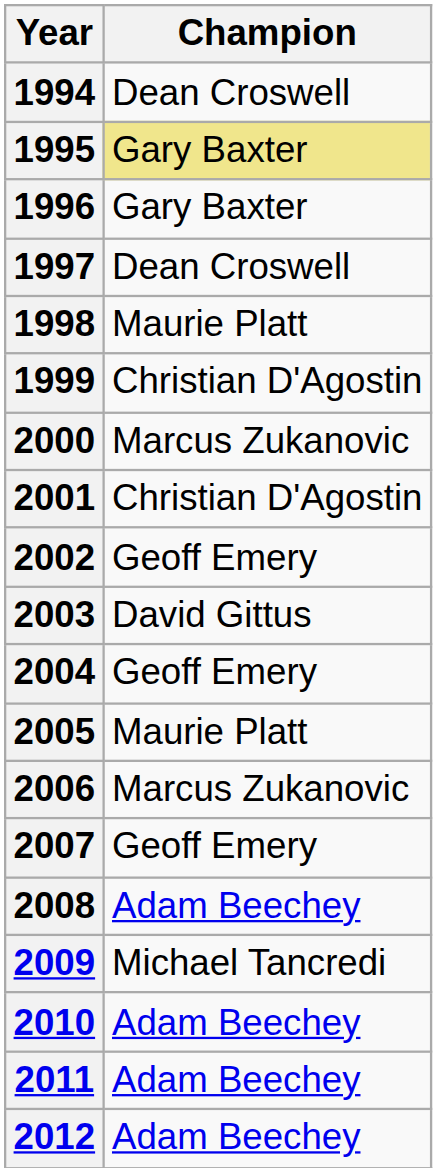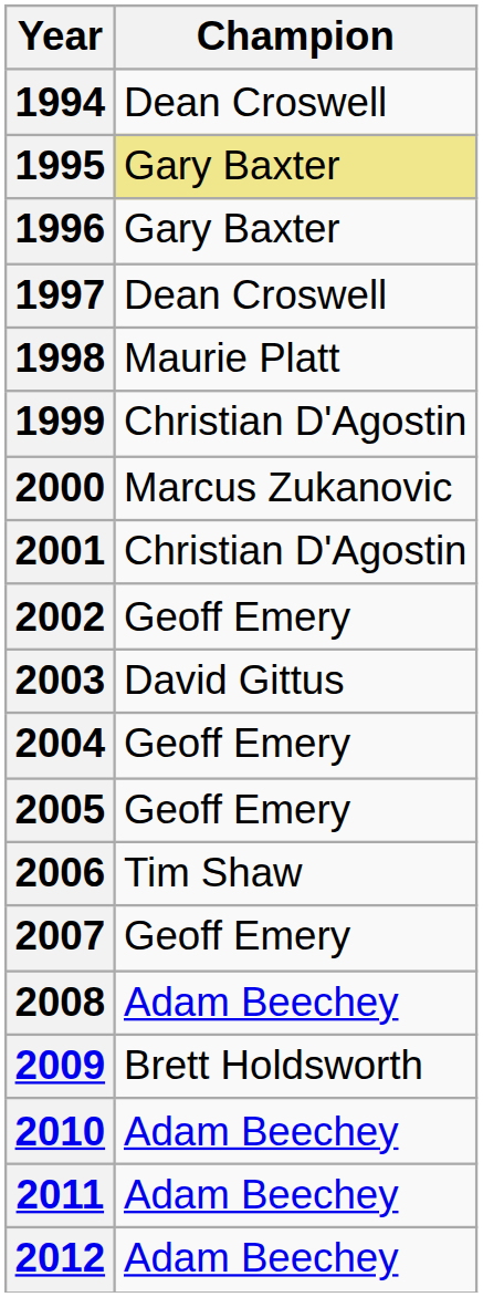2005 | Champion: Maurie Platt -> Geoff Emery
2006 | Champion: Marcus Zukanovic -> Tim Shaw
2009 | Champion: Michael Tancredi -> Brett Holdsworth
